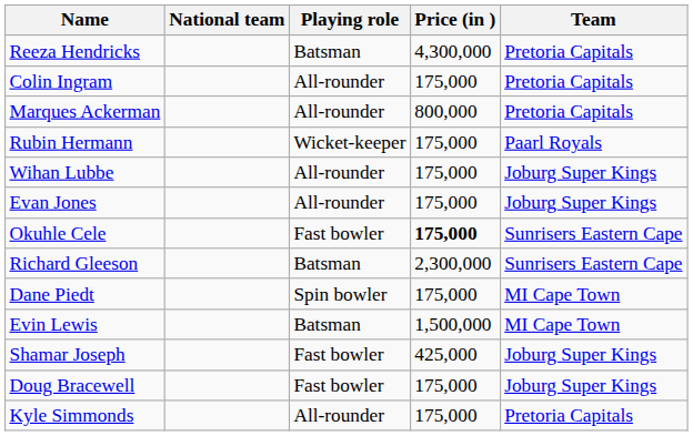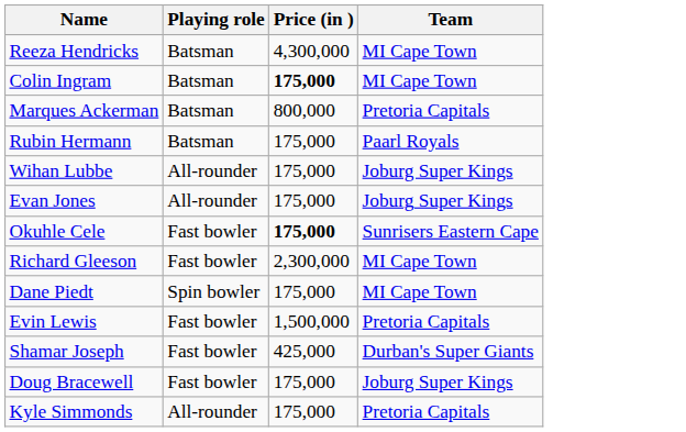- column: National team
Reeza Hendricks | Team: Pretoria Capitals -> MI Cape Town
Colin Ingram | Playing role: All-rounder -> Batsman
Colin Ingram | Price (in ): normal -> bold
Colin Ingram | Team: Pretoria Capitals -> MI Cape Town
Marques Ackerman | Playing role: All-rounder -> Batsman
Rubin Hermann | Playing role: Wicket-keeper -> Batsman
Richard Gleeson | Playing role: Batsman -> Fast bowler
Richard Gleeson | Team: Sunrisers Eastern Cape -> MI Cape Town
Evin Lewis | Playing role: Batsman -> Fast bowler
Evin Lewis | Team: MI Cape Town -> Pretoria Capitals
Shamar Joseph | Team: Joburg Super Kings -> Durban's Super Giants
